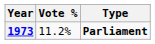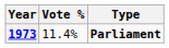1973 | Vote %: 11.2% -> 11.4%
